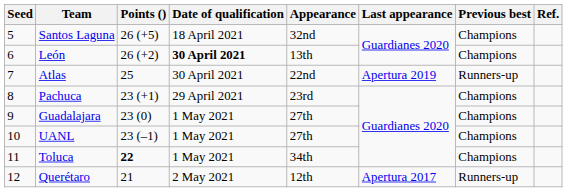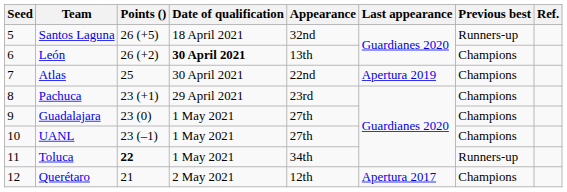Santos Laguna | Previous best: Champions -> Runners-up
Atlas | Previous best: Runners-up -> Champions
Toluca | Previous best: Champions -> Runners-up
Querétaro | Previous best: Runners-up -> Champions
